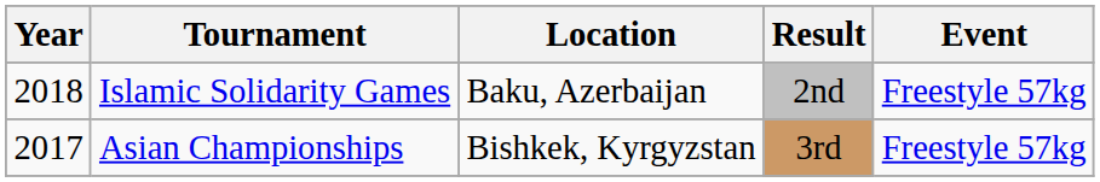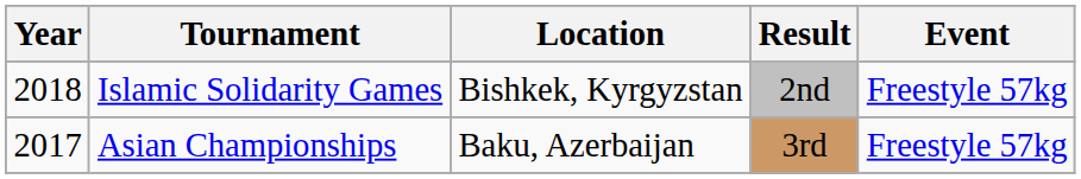Islamic Solidarity Games | Location: Baku, Azerbaijan -> Bishkek, Kyrgyzstan
Asian Championships | Location: Bishkek, Kyrgyzstan -> Baku, Azerbaijan
